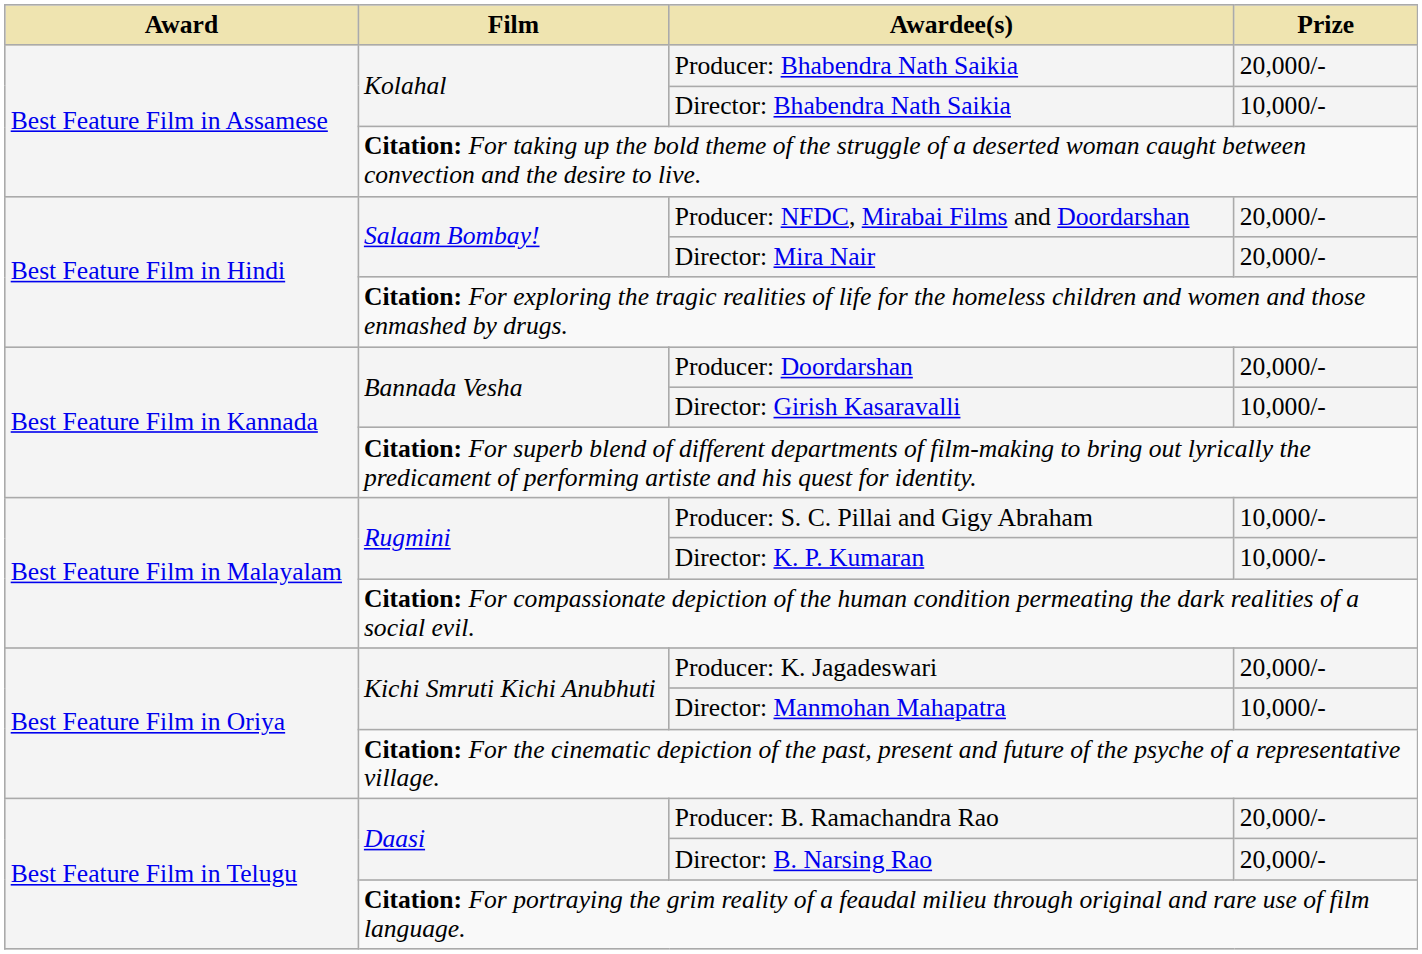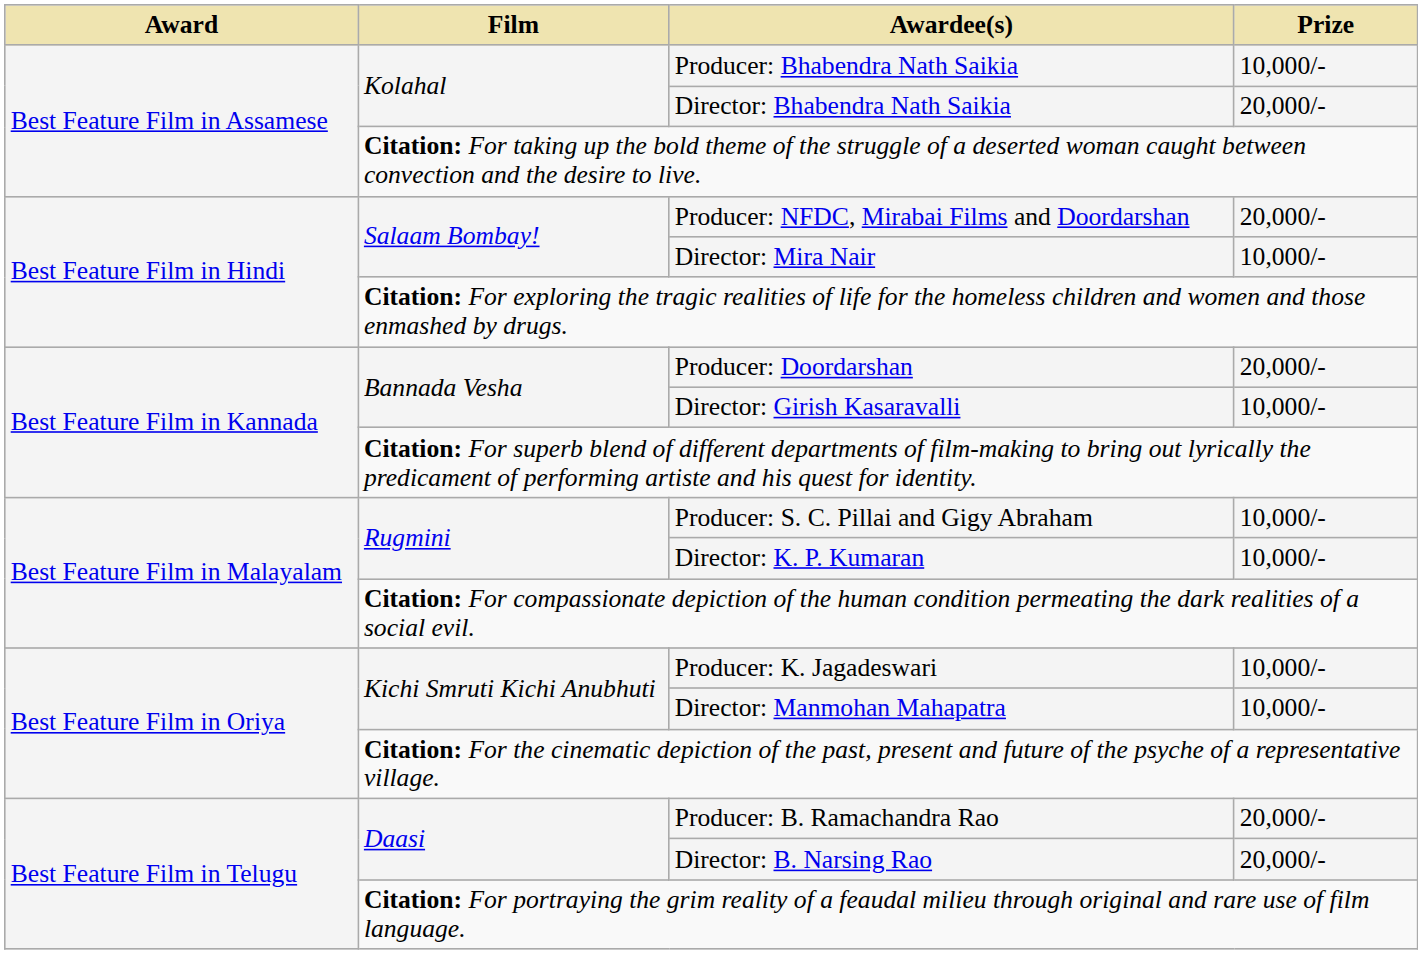Producer: Bhabendra Nath Saikia | Prize: 20,000/- -> 10,000/-
Director: Bhabendra Nath Saikia | Prize: 10,000/- -> 20,000/-
Director: Mira Nair | Prize: 20,000/- -> 10,000/-
Producer: K. Jagadeswari | Prize: 20,000/- -> 10,000/-
